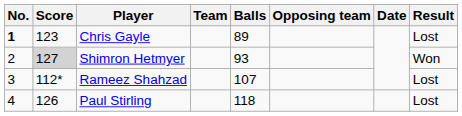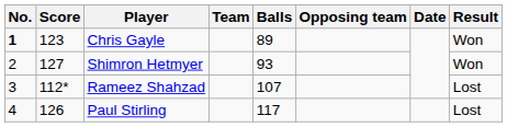Chris Gayle | Result: Lost -> Won
Shimron Hetmyer | Score: lightgrey background -> no background
Paul Stirling | Balls: 118 -> 117
